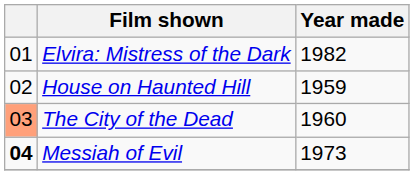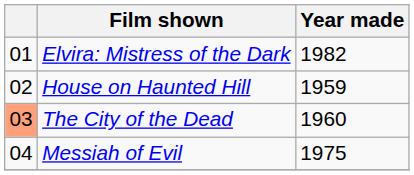Messiah of Evil | column 1: bold -> normal
Messiah of Evil | Year made: 1973 -> 1975
